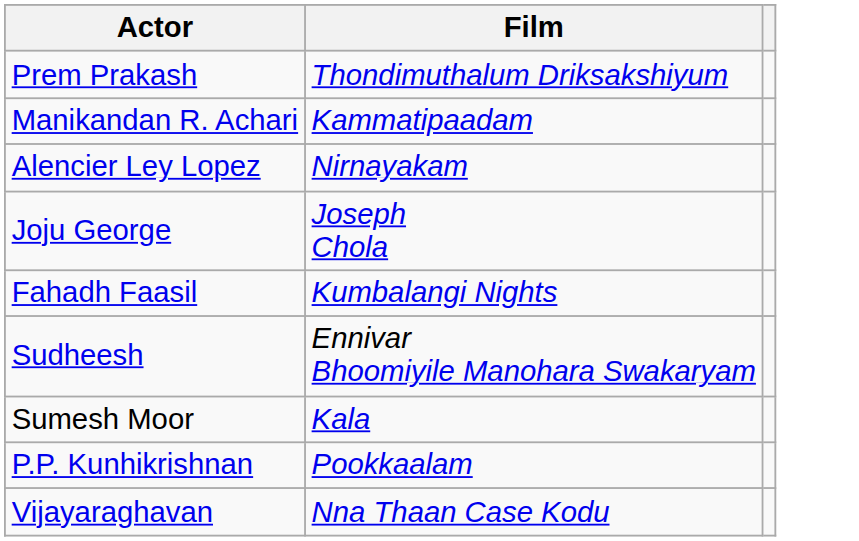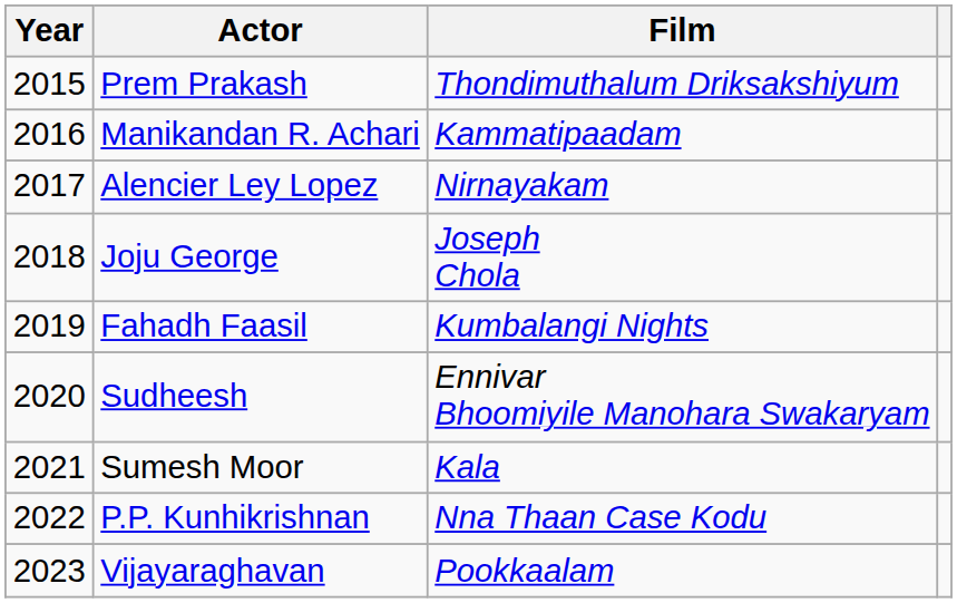+ column: Year | 2015 | 2016 | 2017 | 2018 | 2019 | 2020 | 2021 | 2022 | 2023
P.P. Kunhikrishnan | Film: Pookkaalam -> Nna Thaan Case Kodu
Vijayaraghavan | Film: Nna Thaan Case Kodu -> Pookkaalam
